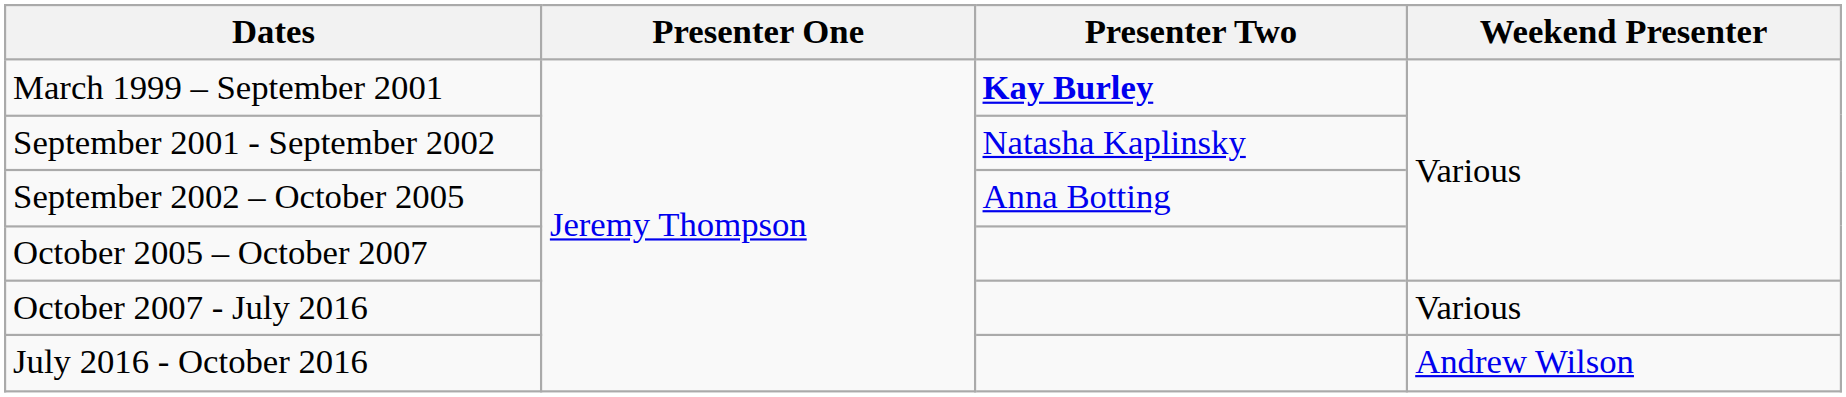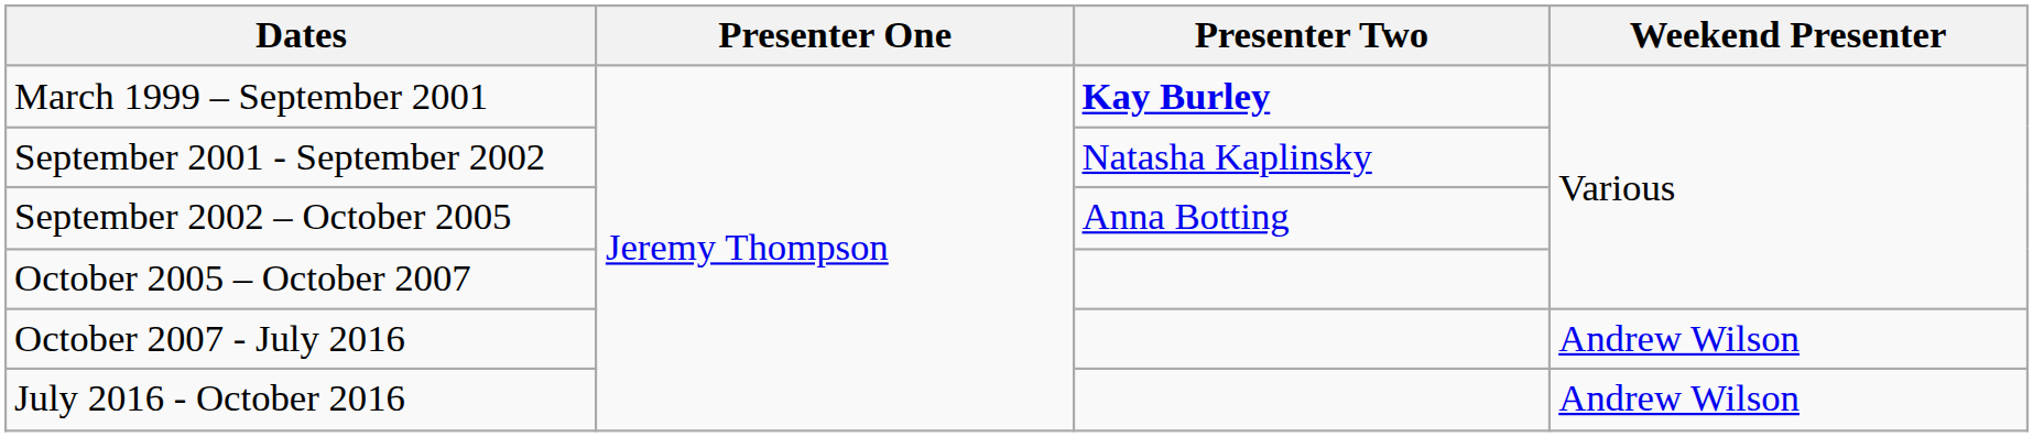October 2007 - July 2016 | Weekend Presenter: Various -> Andrew Wilson
